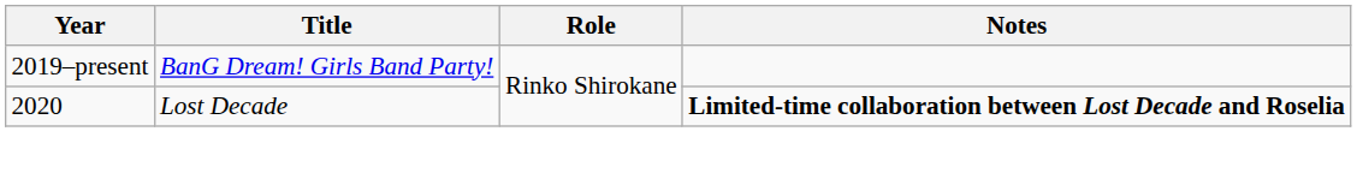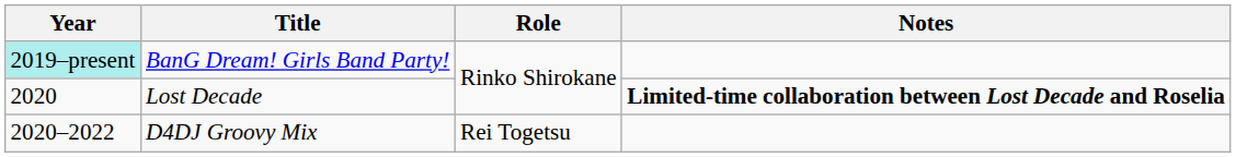BanG Dream! Girls Band Party! | Year: no background -> paleturquoise background
+ row: 2020–2022 | D4DJ Groovy Mix | Rei Togetsu
